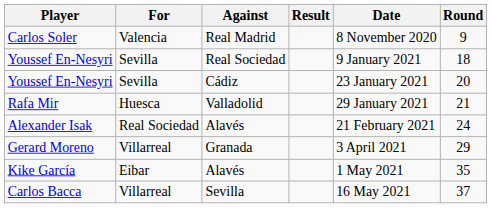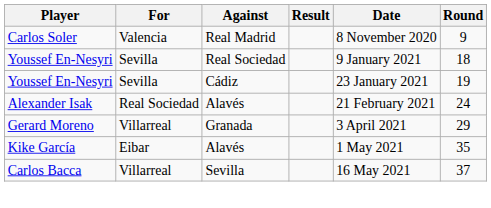Youssef En-Nesyri / Cádiz | Round: 20 -> 19
- row: Rafa Mir | Huesca | Valladolid | 29 January 2021 | 21
